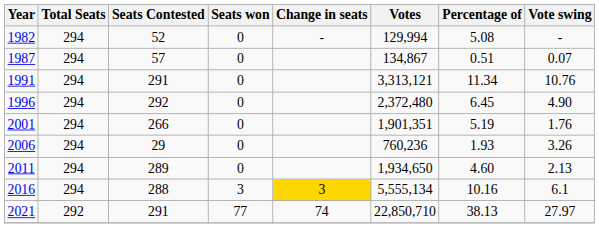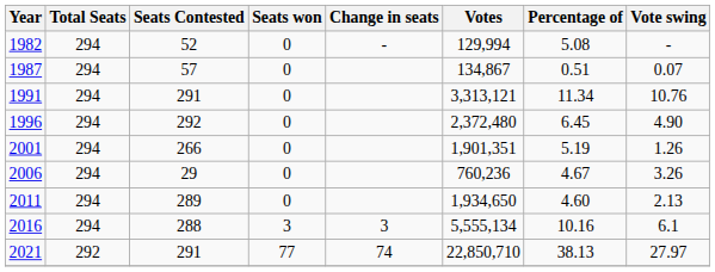2001 | Vote swing: 1.76 -> 1.26
2006 | Percentage of: 1.93 -> 4.67
2016 | Change in seats: gold background -> no background
